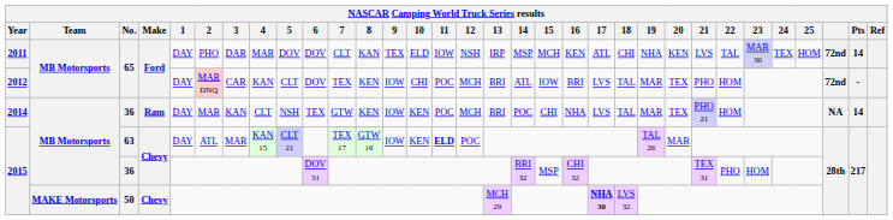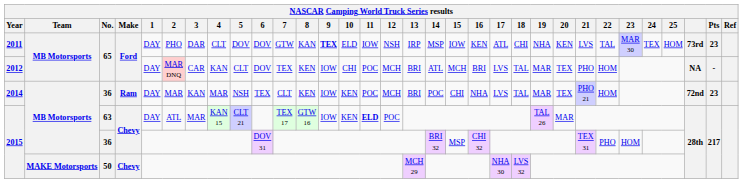2011 | 4: MAR -> CLT
2011 | 7: CLT -> GTW
2011 | 9: normal -> bold
2011 | 15: MCH -> IOW
2011 | column 30: 72nd -> 73rd
2011 | Pts: 14 -> 23
2012 | 15: IOW -> MCH
2012 | column 30: 72nd -> NA
2014 | 4: CLT -> MAR
2014 | 7: GTW -> CLT
2014 | column 30: NA -> 72nd
2014 | Pts: 14 -> 23
2015 / 50 | 17: bold -> normal
